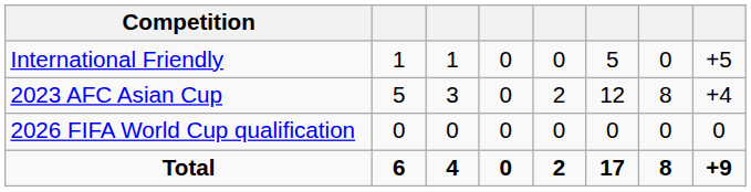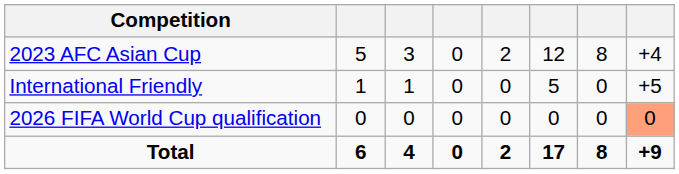rows swapped: International Friendly <-> 2023 AFC Asian Cup
2026 FIFA World Cup qualification | column 8: no background -> lightsalmon background
